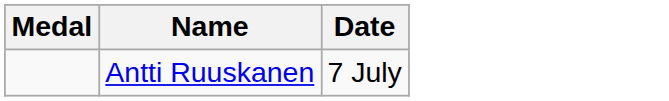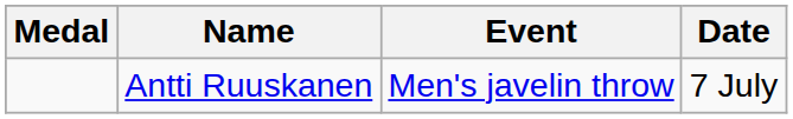+ column: Event | Men's javelin throw
